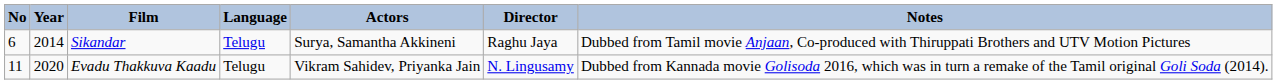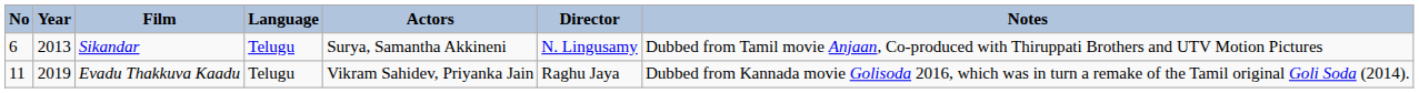Sikandar | Year: 2014 -> 2013
Sikandar | Director: Raghu Jaya -> N. Lingusamy
Evadu Thakkuva Kaadu | Year: 2020 -> 2019
Evadu Thakkuva Kaadu | Director: N. Lingusamy -> Raghu Jaya
